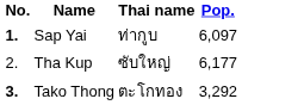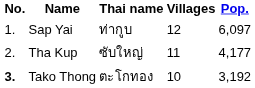+ column: Villages | 12 | 11 | 10
Sap Yai | No.: bold -> normal
Tha Kup | Pop.: 6,177 -> 4,177
Tako Thong | Pop.: 3,292 -> 3,192
